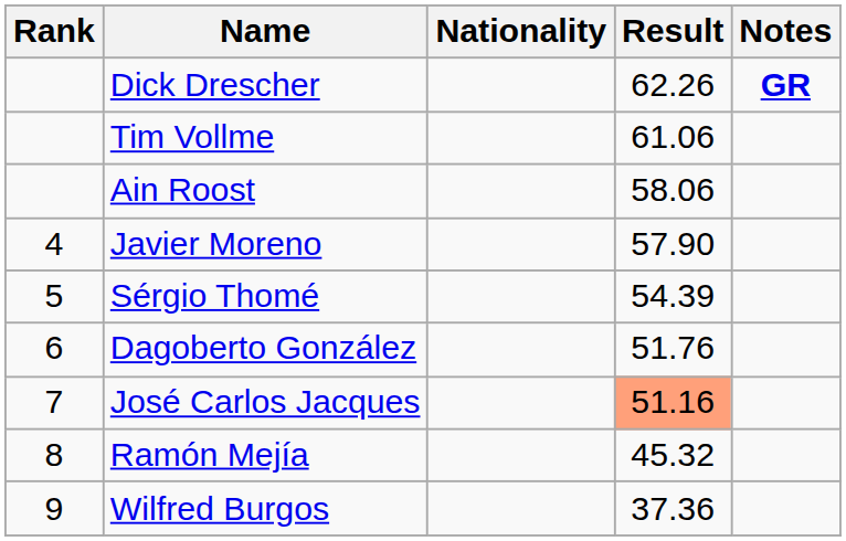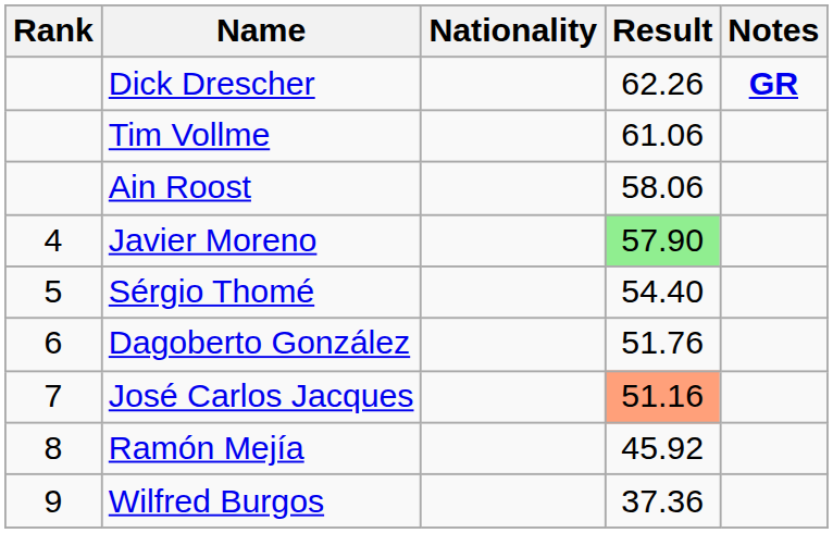Javier Moreno | Result: no background -> lightgreen background
Sérgio Thomé | Result: 54.39 -> 54.40
Ramón Mejía | Result: 45.32 -> 45.92
